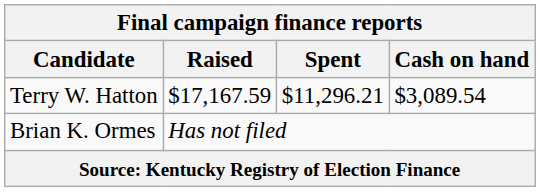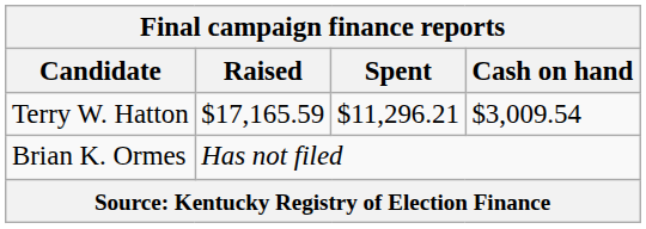Terry W. Hatton | Raised: $17,167.59 -> $17,165.59
Terry W. Hatton | Cash on hand: $3,089.54 -> $3,009.54
